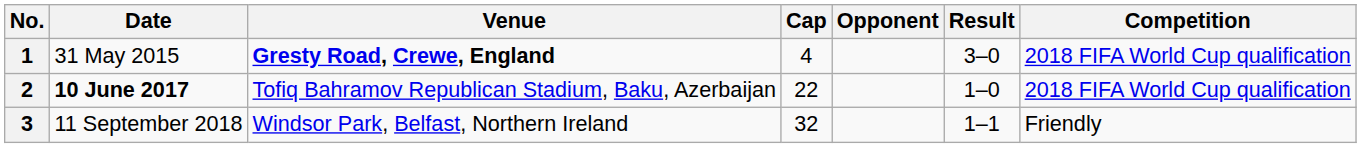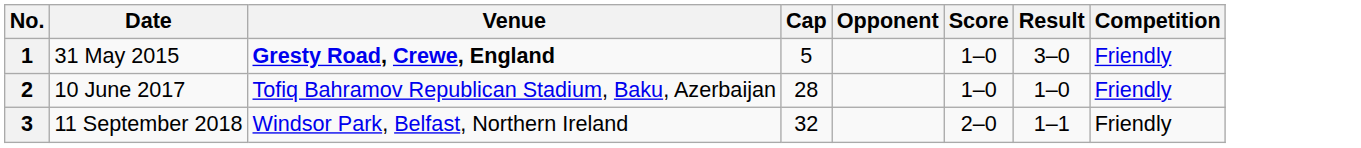+ column: Score | 1–0 | 1–0 | 2–0
1 | Cap: 4 -> 5
1 | Competition: 2018 FIFA World Cup qualification -> Friendly
2 | Date: bold -> normal
2 | Cap: 22 -> 28
2 | Competition: 2018 FIFA World Cup qualification -> Friendly
